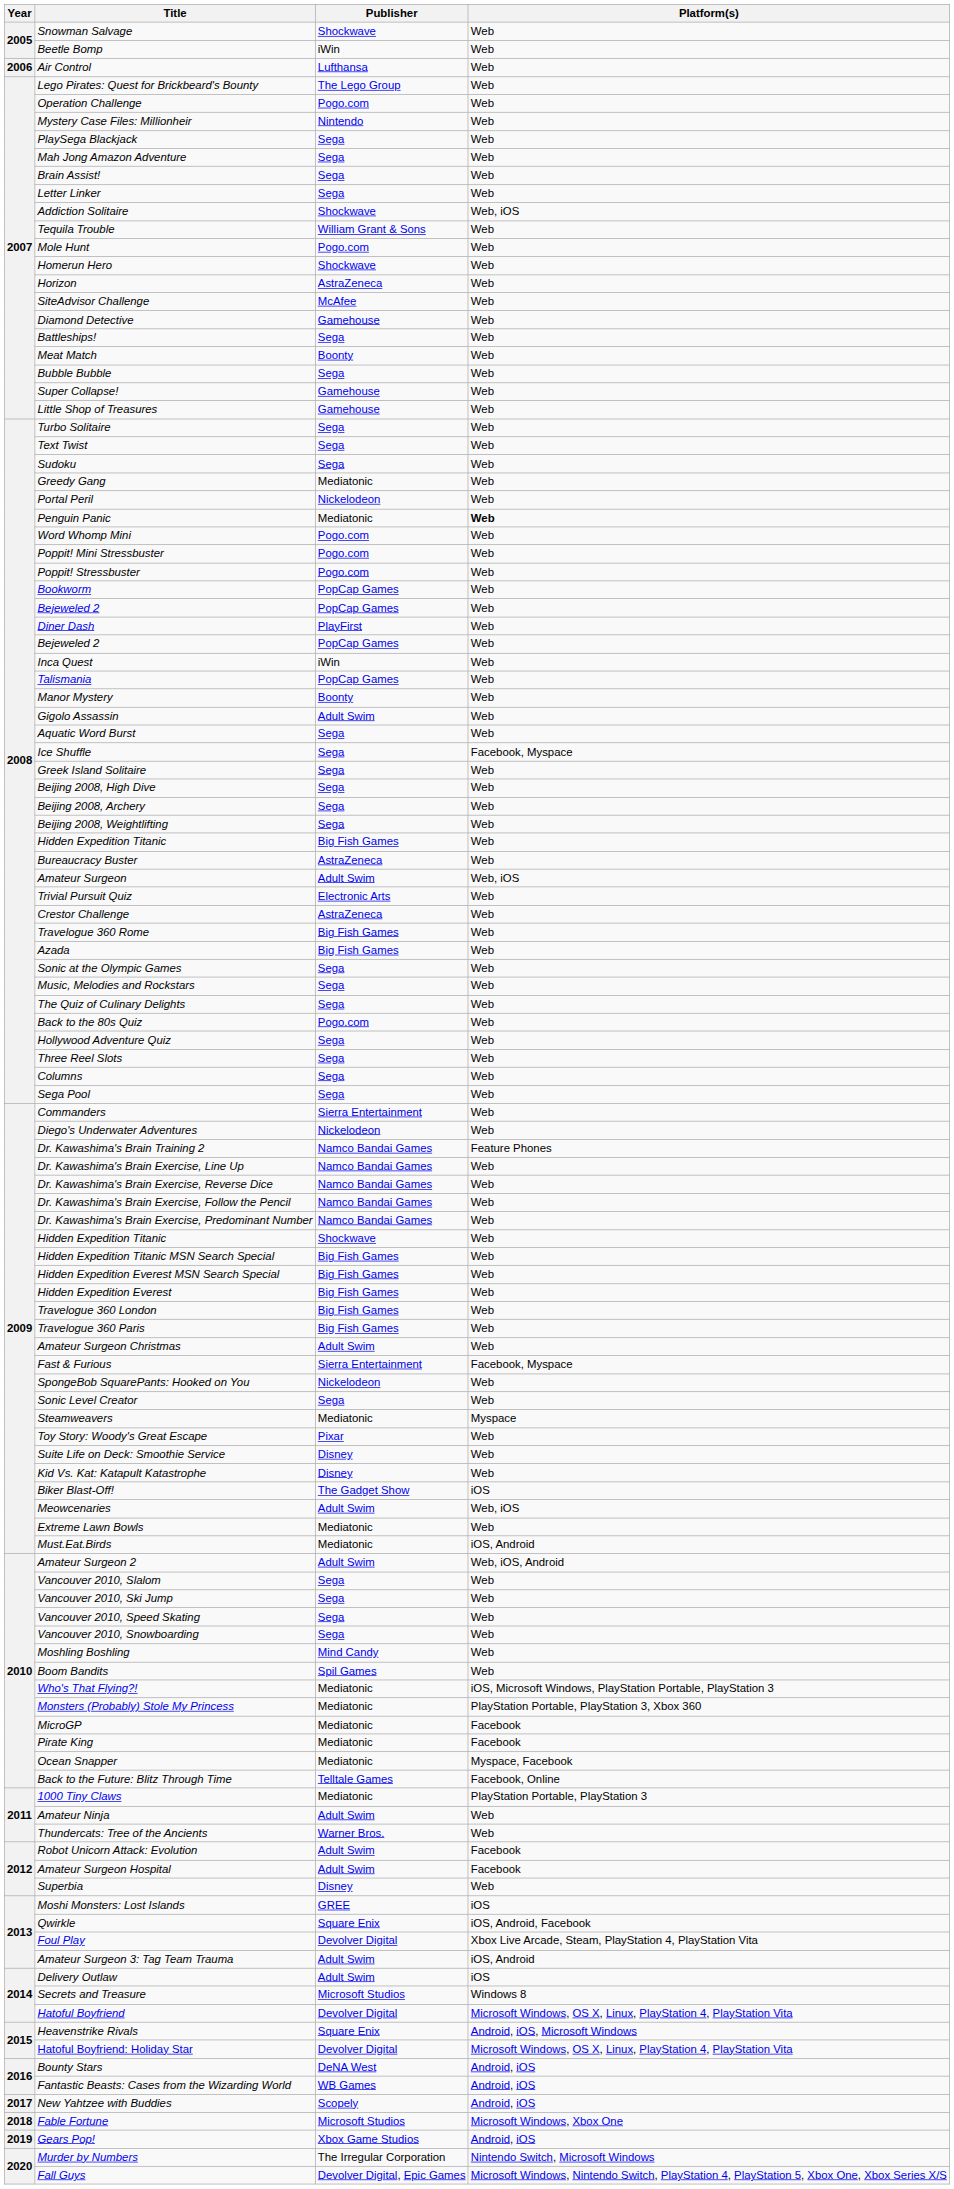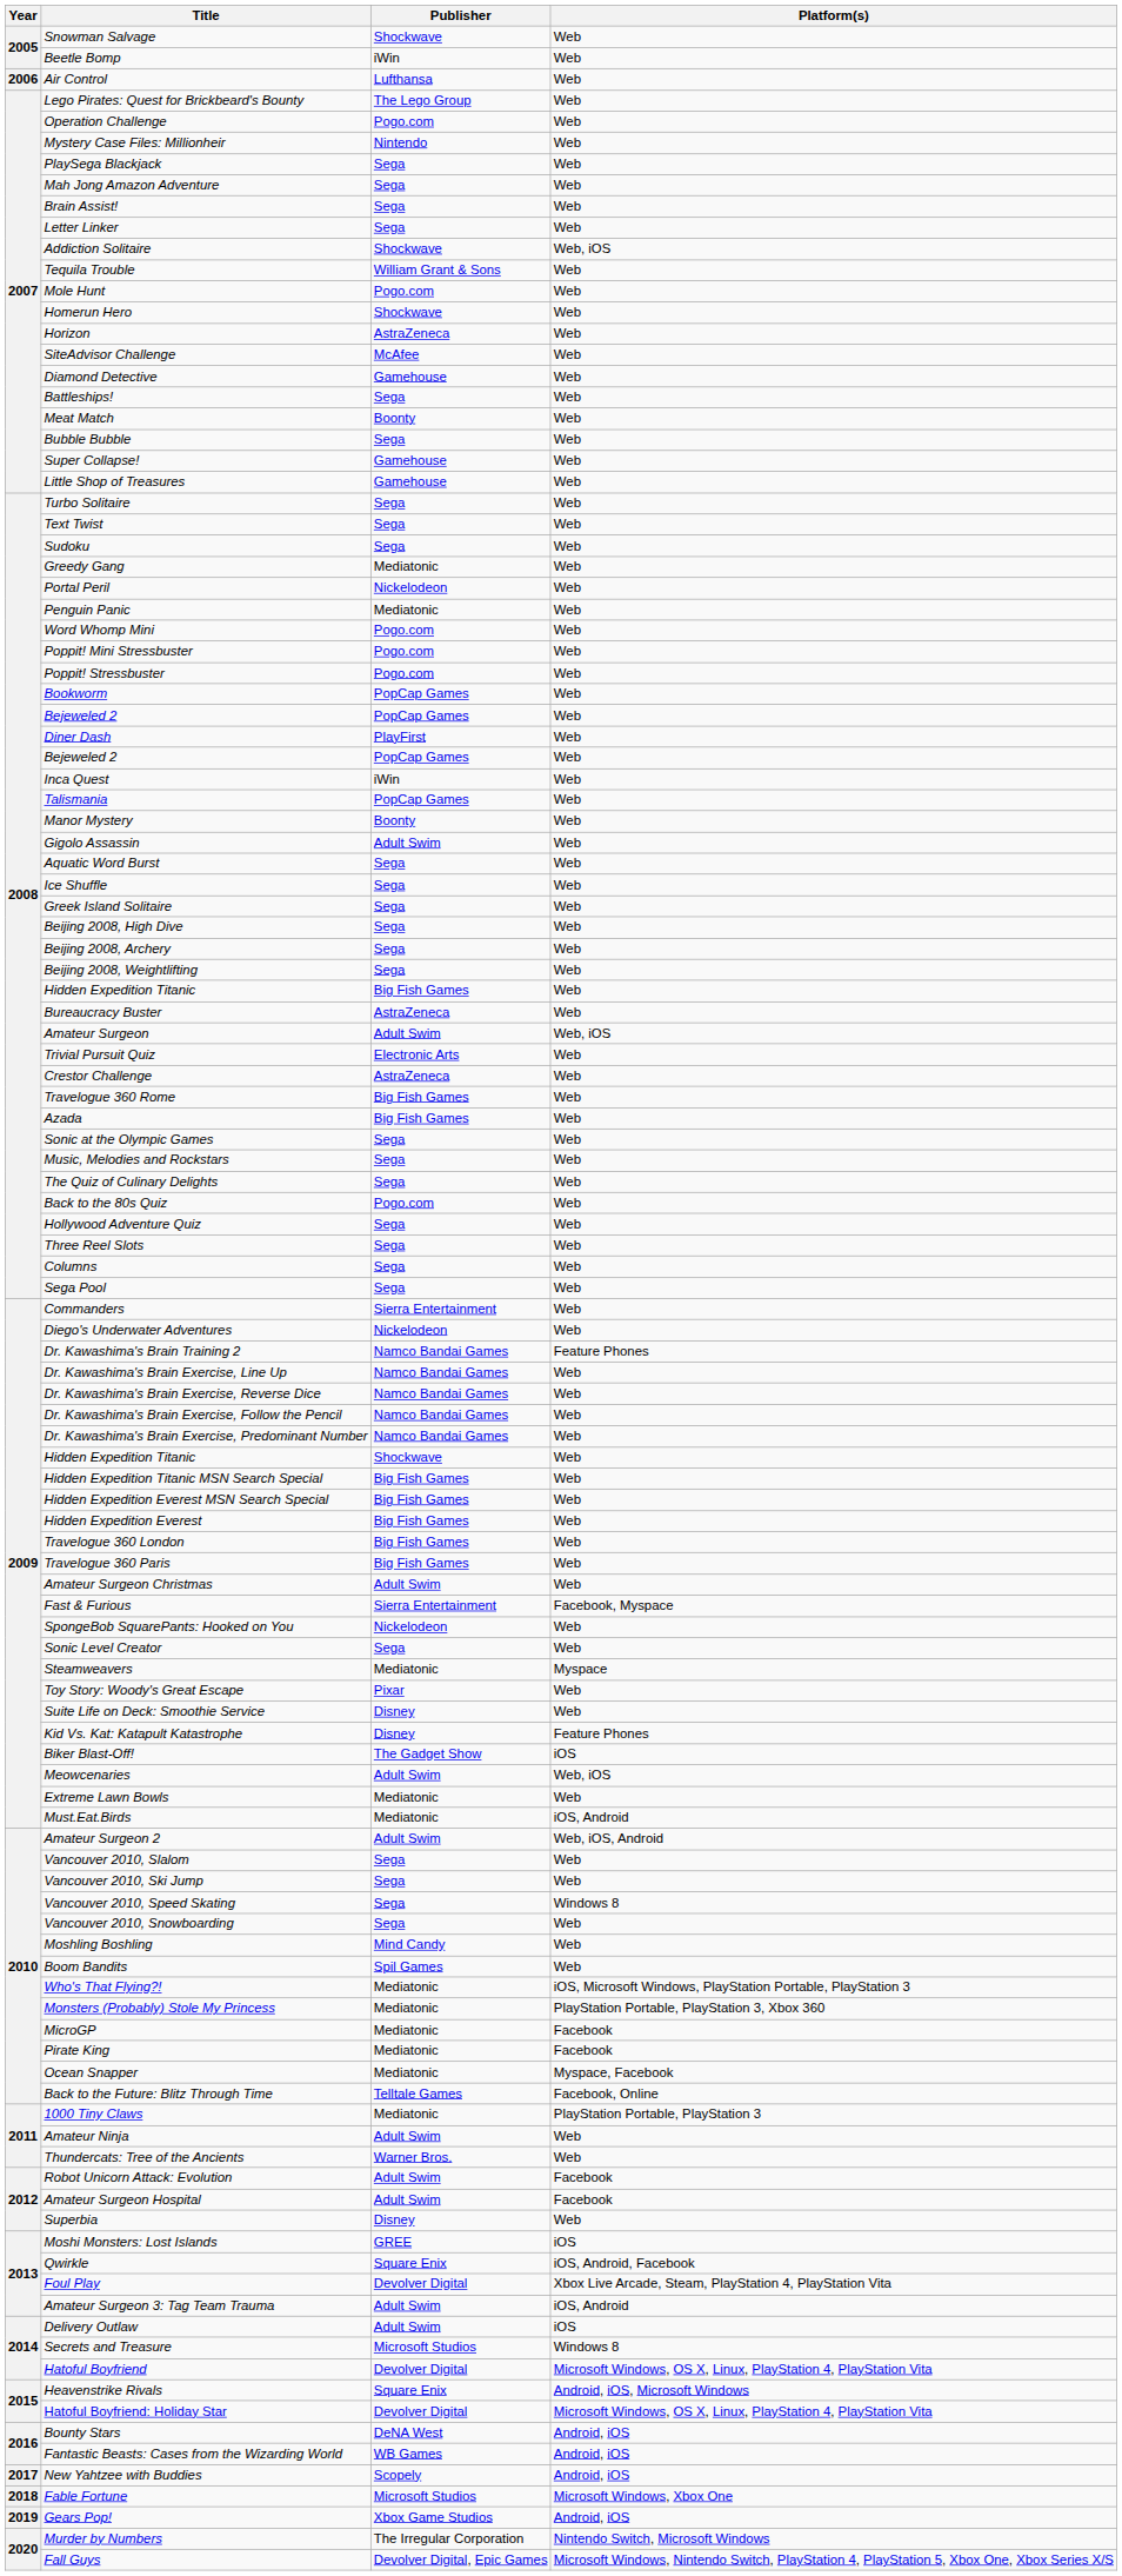Penguin Panic | Platform(s): bold -> normal
Ice Shuffle | Platform(s): Facebook, Myspace -> Web
Kid Vs. Kat: Katapult Katastrophe | Platform(s): Web -> Feature Phones
Vancouver 2010, Speed Skating | Platform(s): Web -> Windows 8
